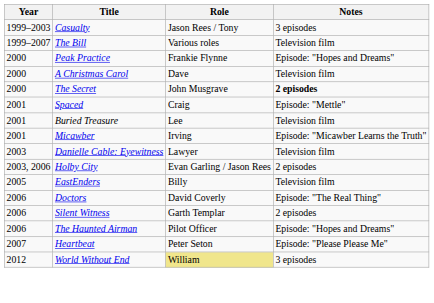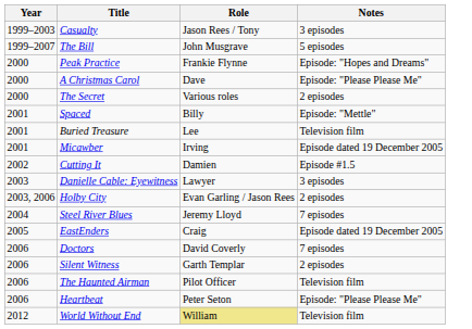The Bill | Role: Various roles -> John Musgrave
The Bill | Notes: Television film -> 5 episodes
A Christmas Carol | Notes: Television film -> Episode: "Please Please Me"
The Secret | Role: John Musgrave -> Various roles
The Secret | Notes: bold -> normal
Spaced | Role: Craig -> Billy
Micawber | Notes: Episode: "Micawber Learns the Truth" -> Episode dated 19 December 2005
+ row: 2002 | Cutting It | Damien | Episode #1.5
Danielle Cable: Eyewitness | Notes: Television film -> 3 episodes
+ row: 2004 | Steel River Blues | Jeremy Lloyd | 7 episodes
EastEnders | Role: Billy -> Craig
EastEnders | Notes: Television film -> Episode dated 19 December 2005
Doctors | Notes: Episode: "The Real Thing" -> 7 episodes
The Haunted Airman | Notes: Episode: "Hopes and Dreams" -> Television film
Heartbeat | Year: 2007 -> 2006
World Without End | Notes: 3 episodes -> Television film
